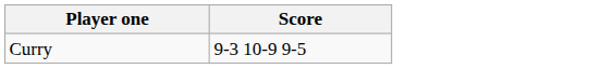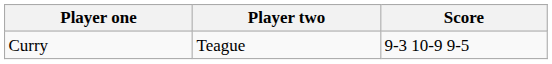+ column: Player two | Teague
